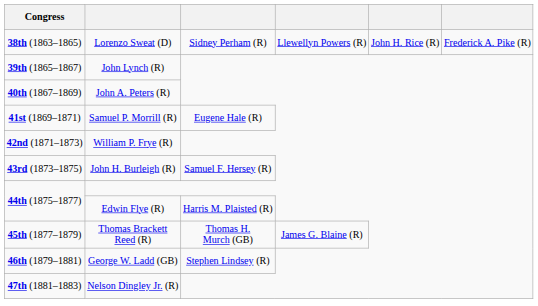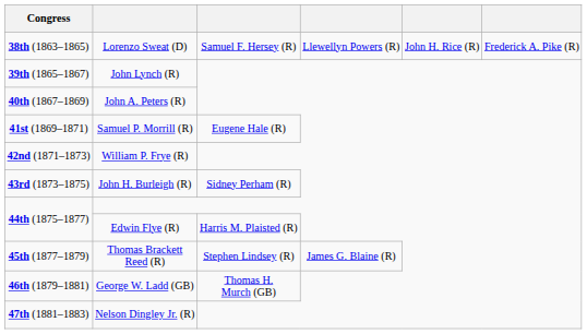Lorenzo Sweat (D) | column 3: Sidney Perham (R) -> Samuel F. Hersey (R)
John H. Burleigh (R) | column 3: Samuel F. Hersey (R) -> Sidney Perham (R)
Thomas Brackett Reed (R) | column 3: Thomas H. Murch (GB) -> Stephen Lindsey (R)
George W. Ladd (GB) | column 3: Stephen Lindsey (R) -> Thomas H. Murch (GB)
